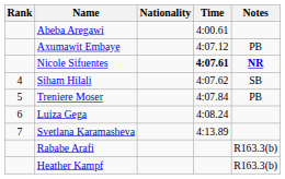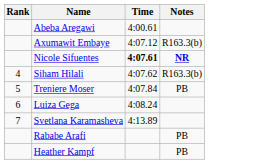- column: Nationality
Axumawit Embaye | Notes: PB -> R163.3(b)
Siham Hilali | Notes: SB -> R163.3(b)
Rababe Arafi | Notes: R163.3(b) -> PB
Heather Kampf | Notes: R163.3(b) -> PB
